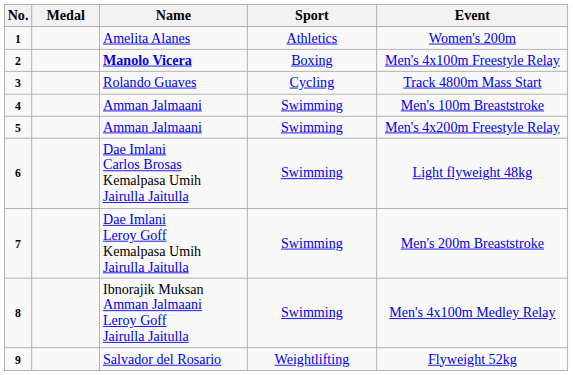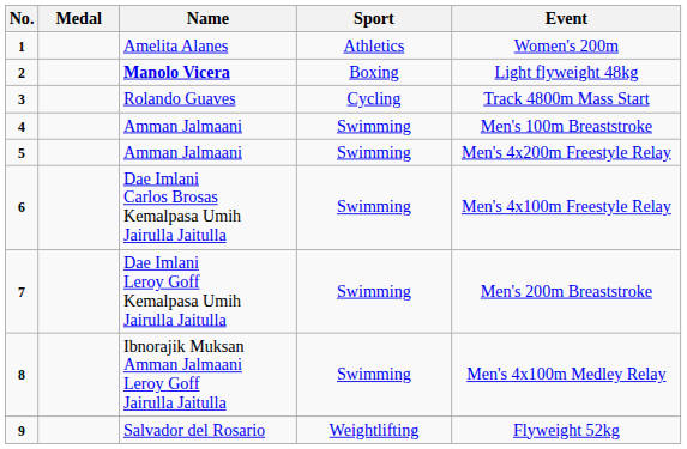2 | Event: Men's 4x100m Freestyle Relay -> Light flyweight 48kg
6 | Event: Light flyweight 48kg -> Men's 4x100m Freestyle Relay
